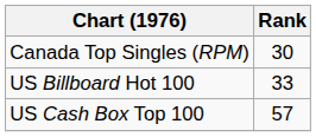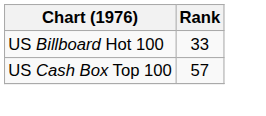- row: Canada Top Singles (RPM) | 30
